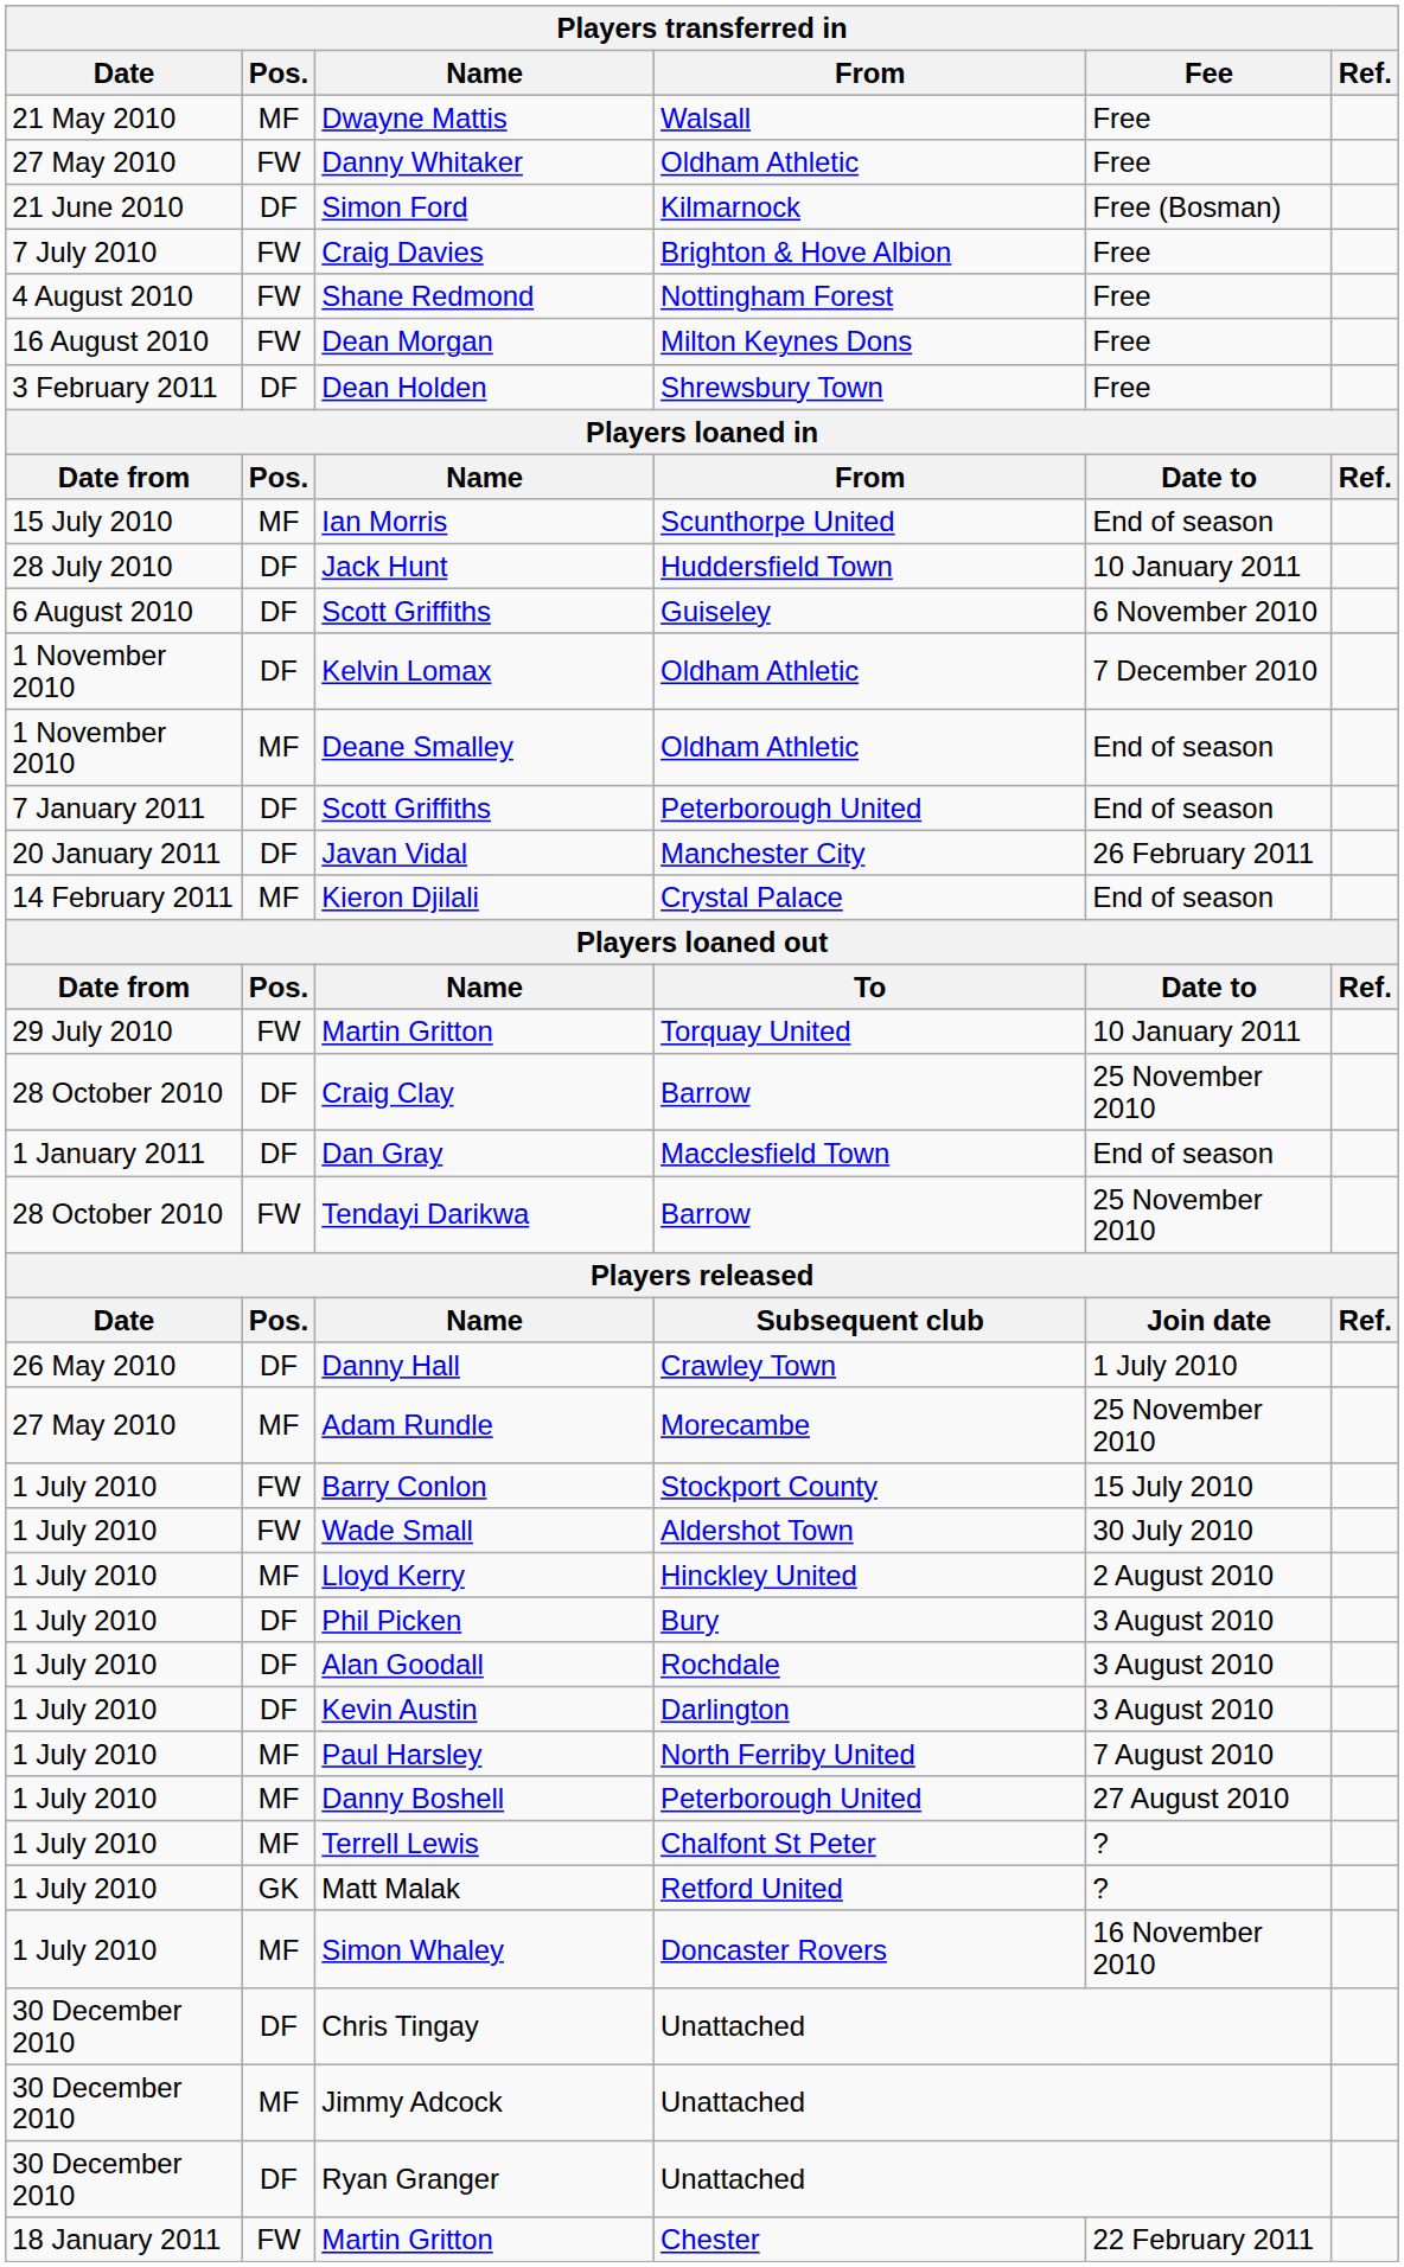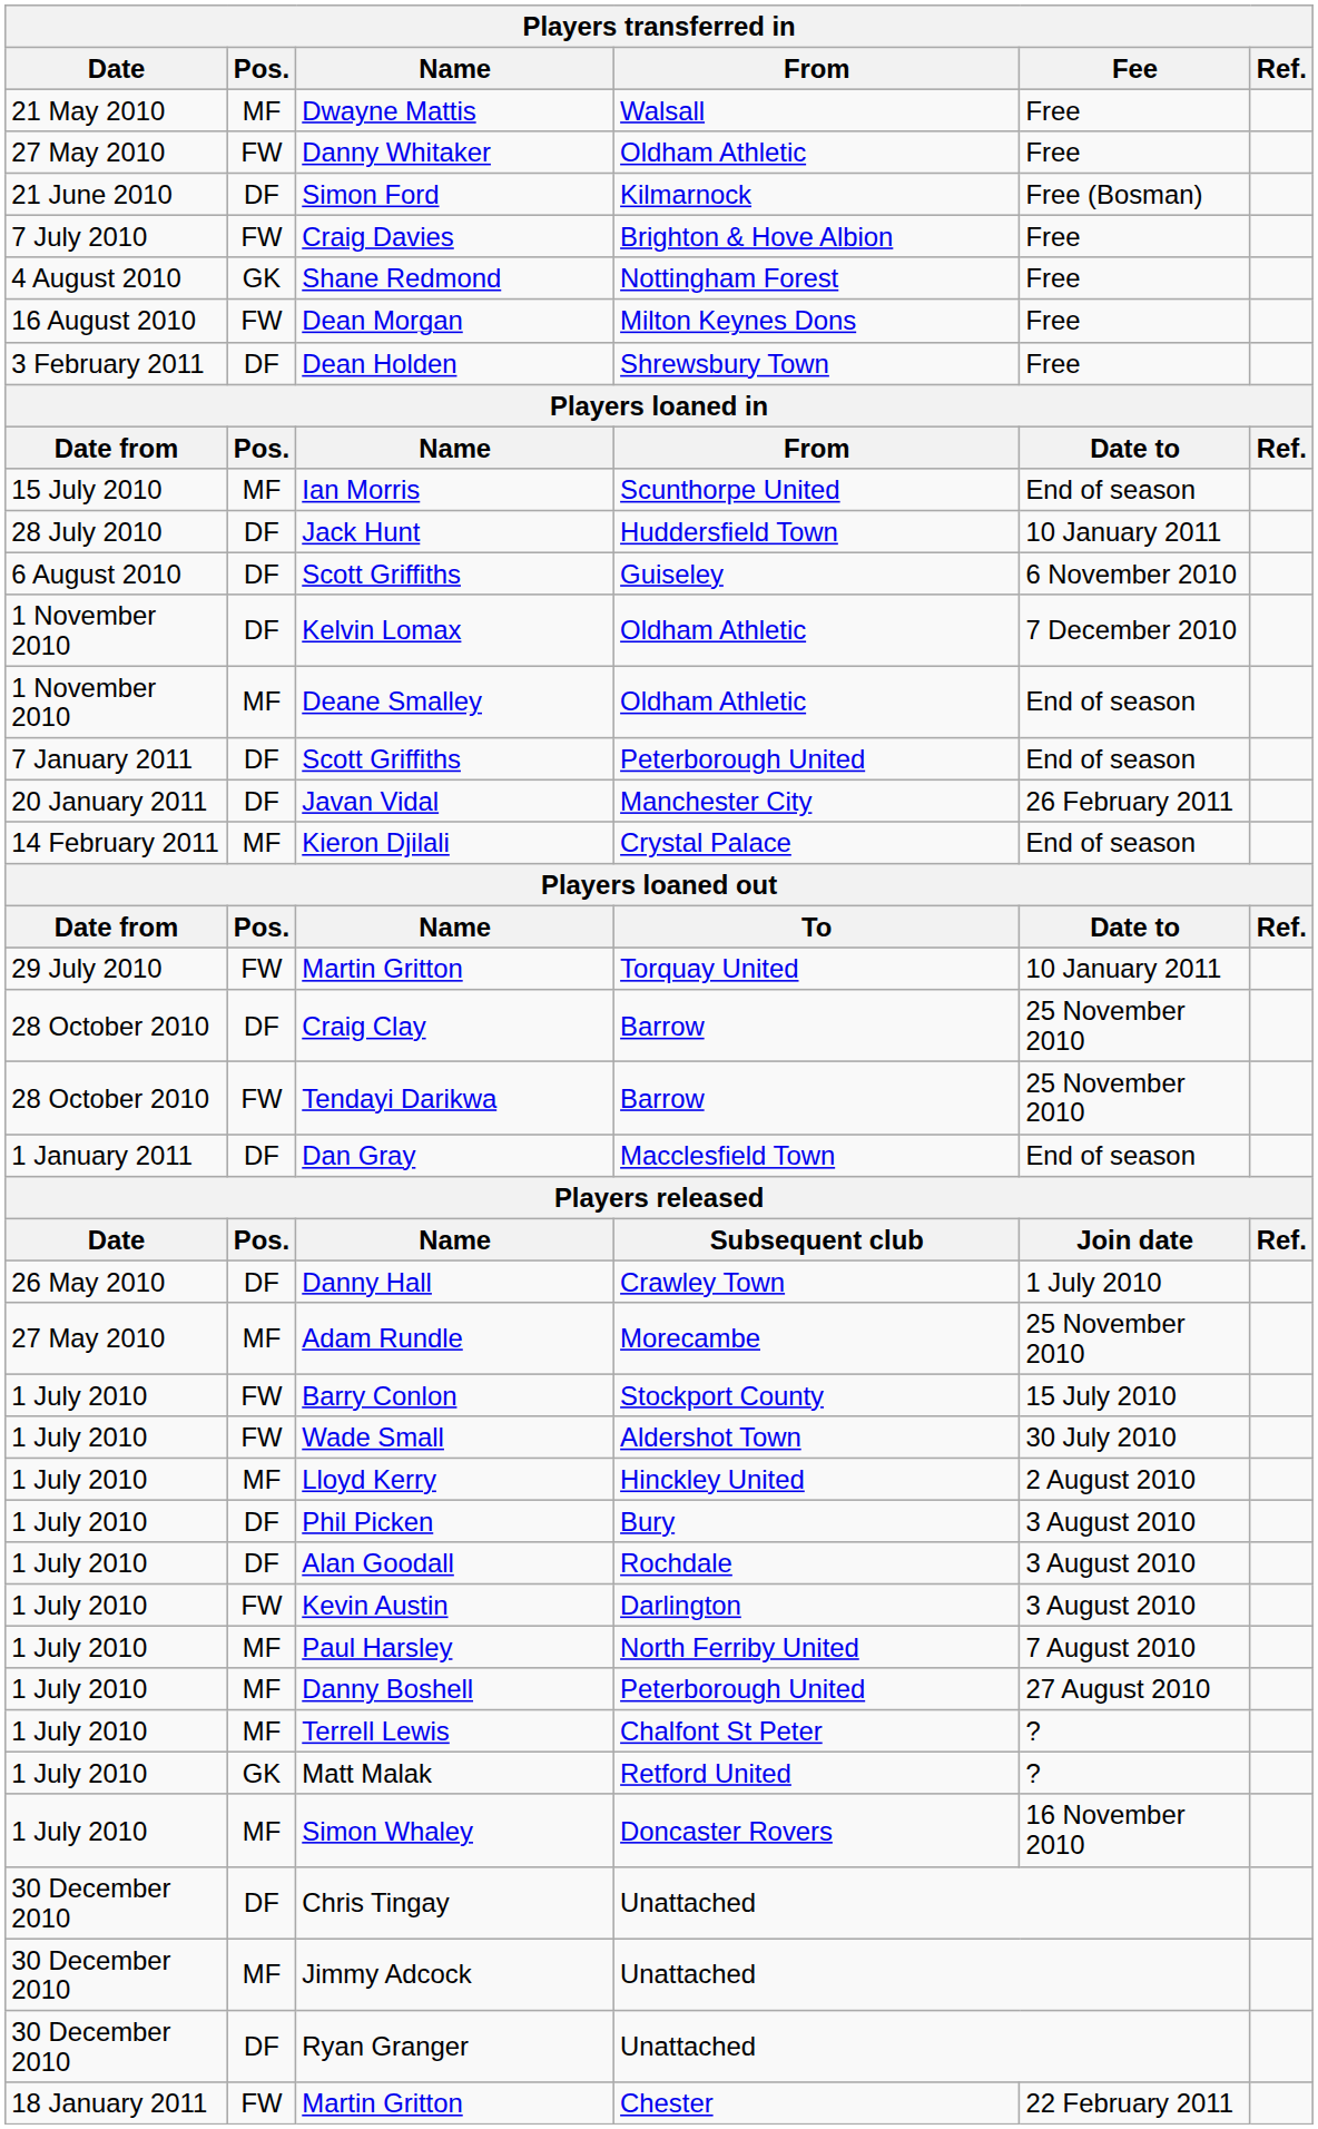Shane Redmond | Pos.: FW -> GK
rows swapped: Tendayi Darikwa <-> Dan Gray
Kevin Austin | Pos.: DF -> FW
